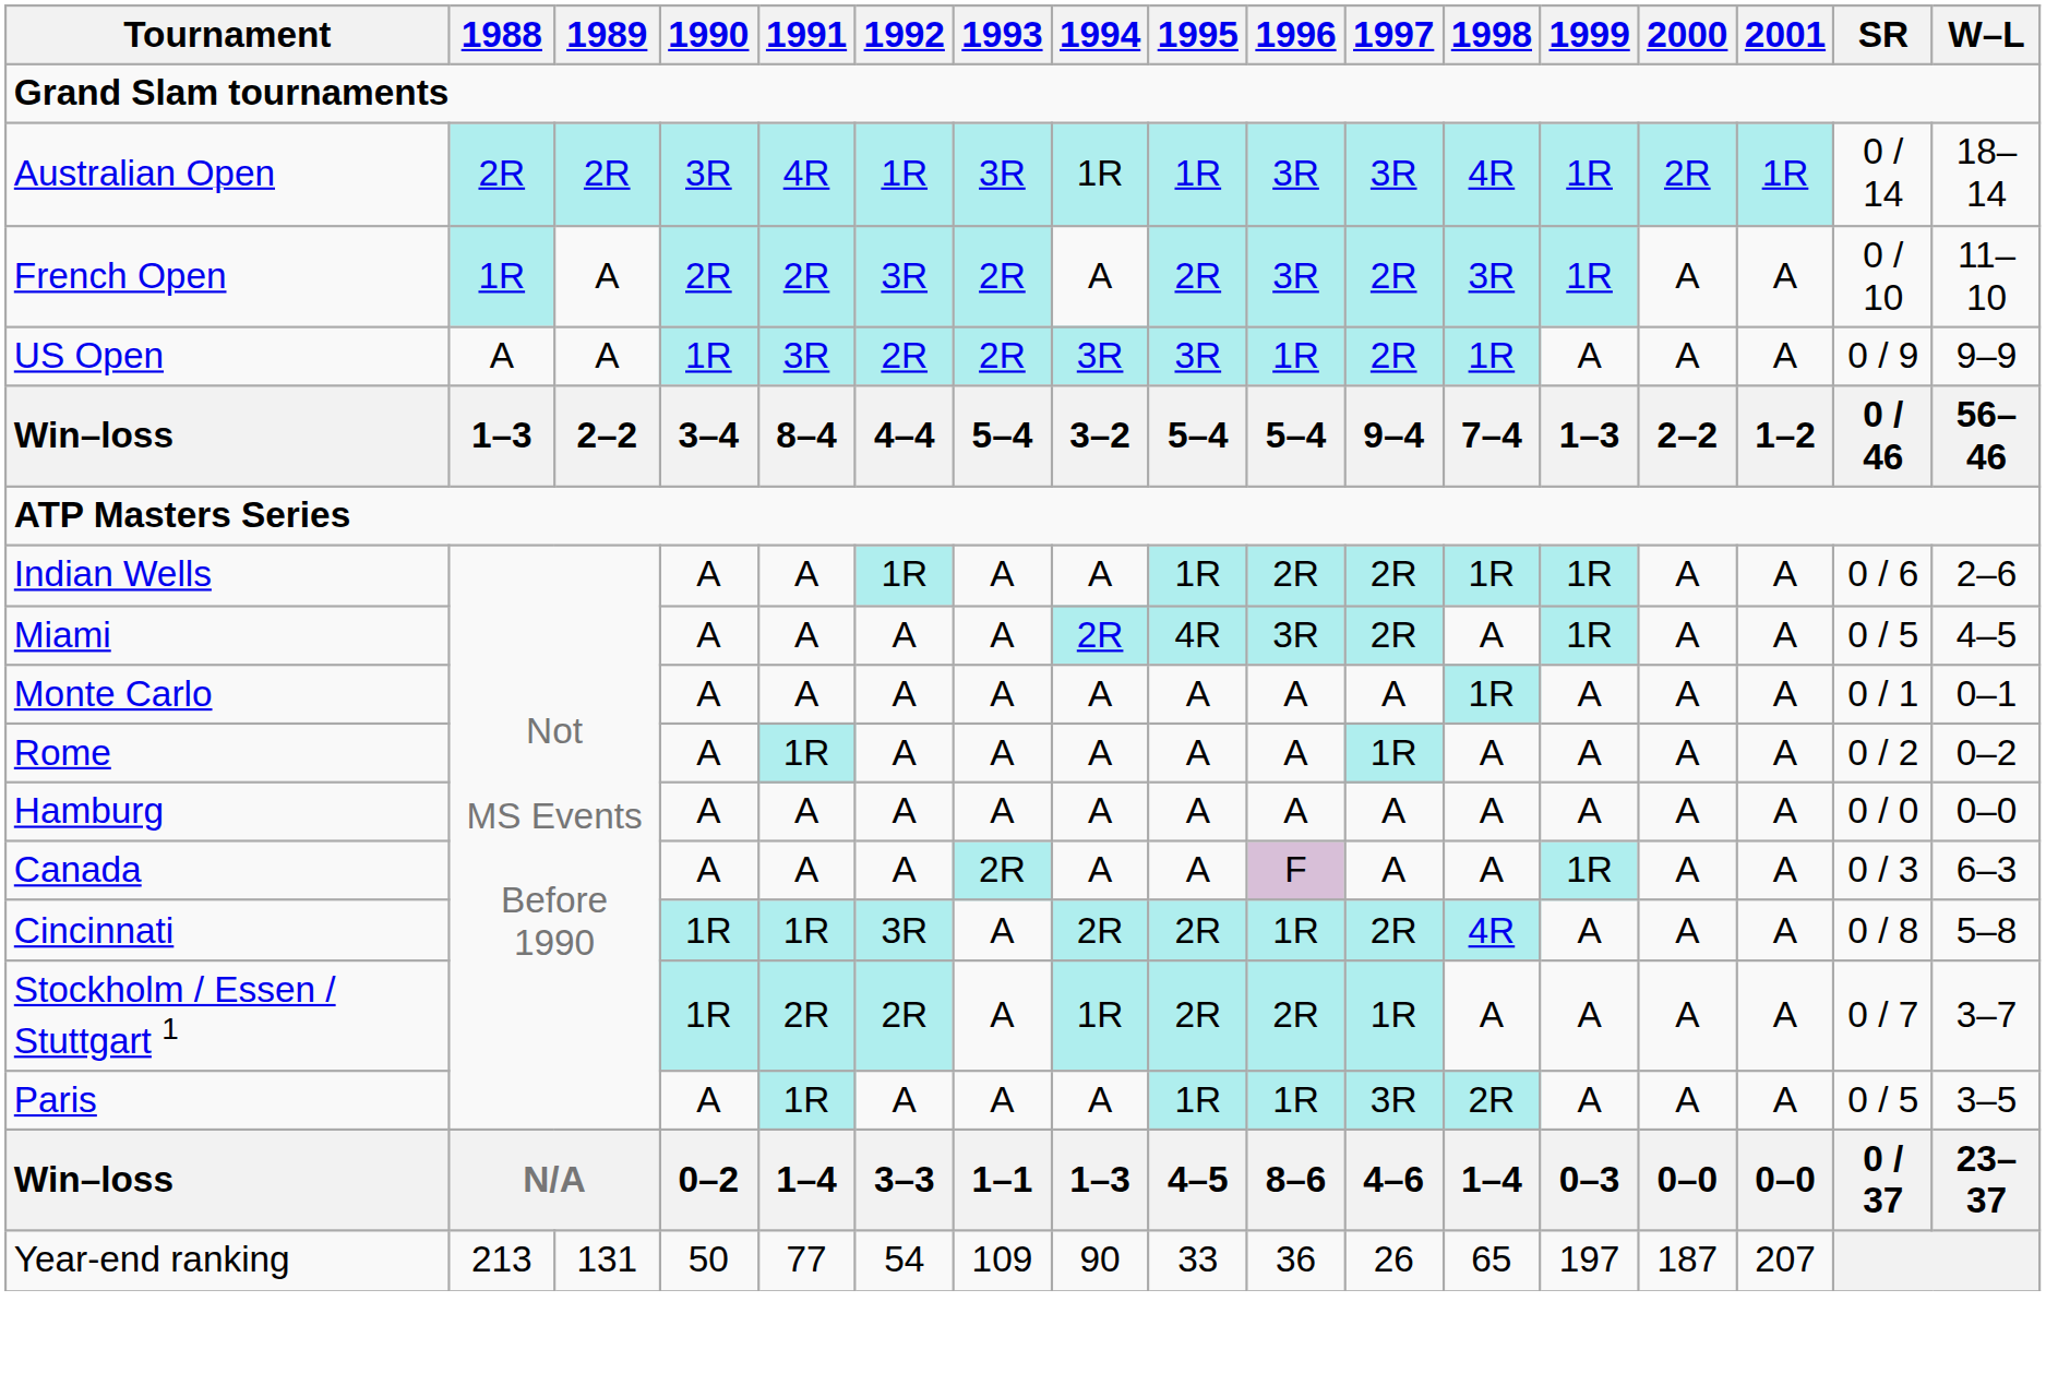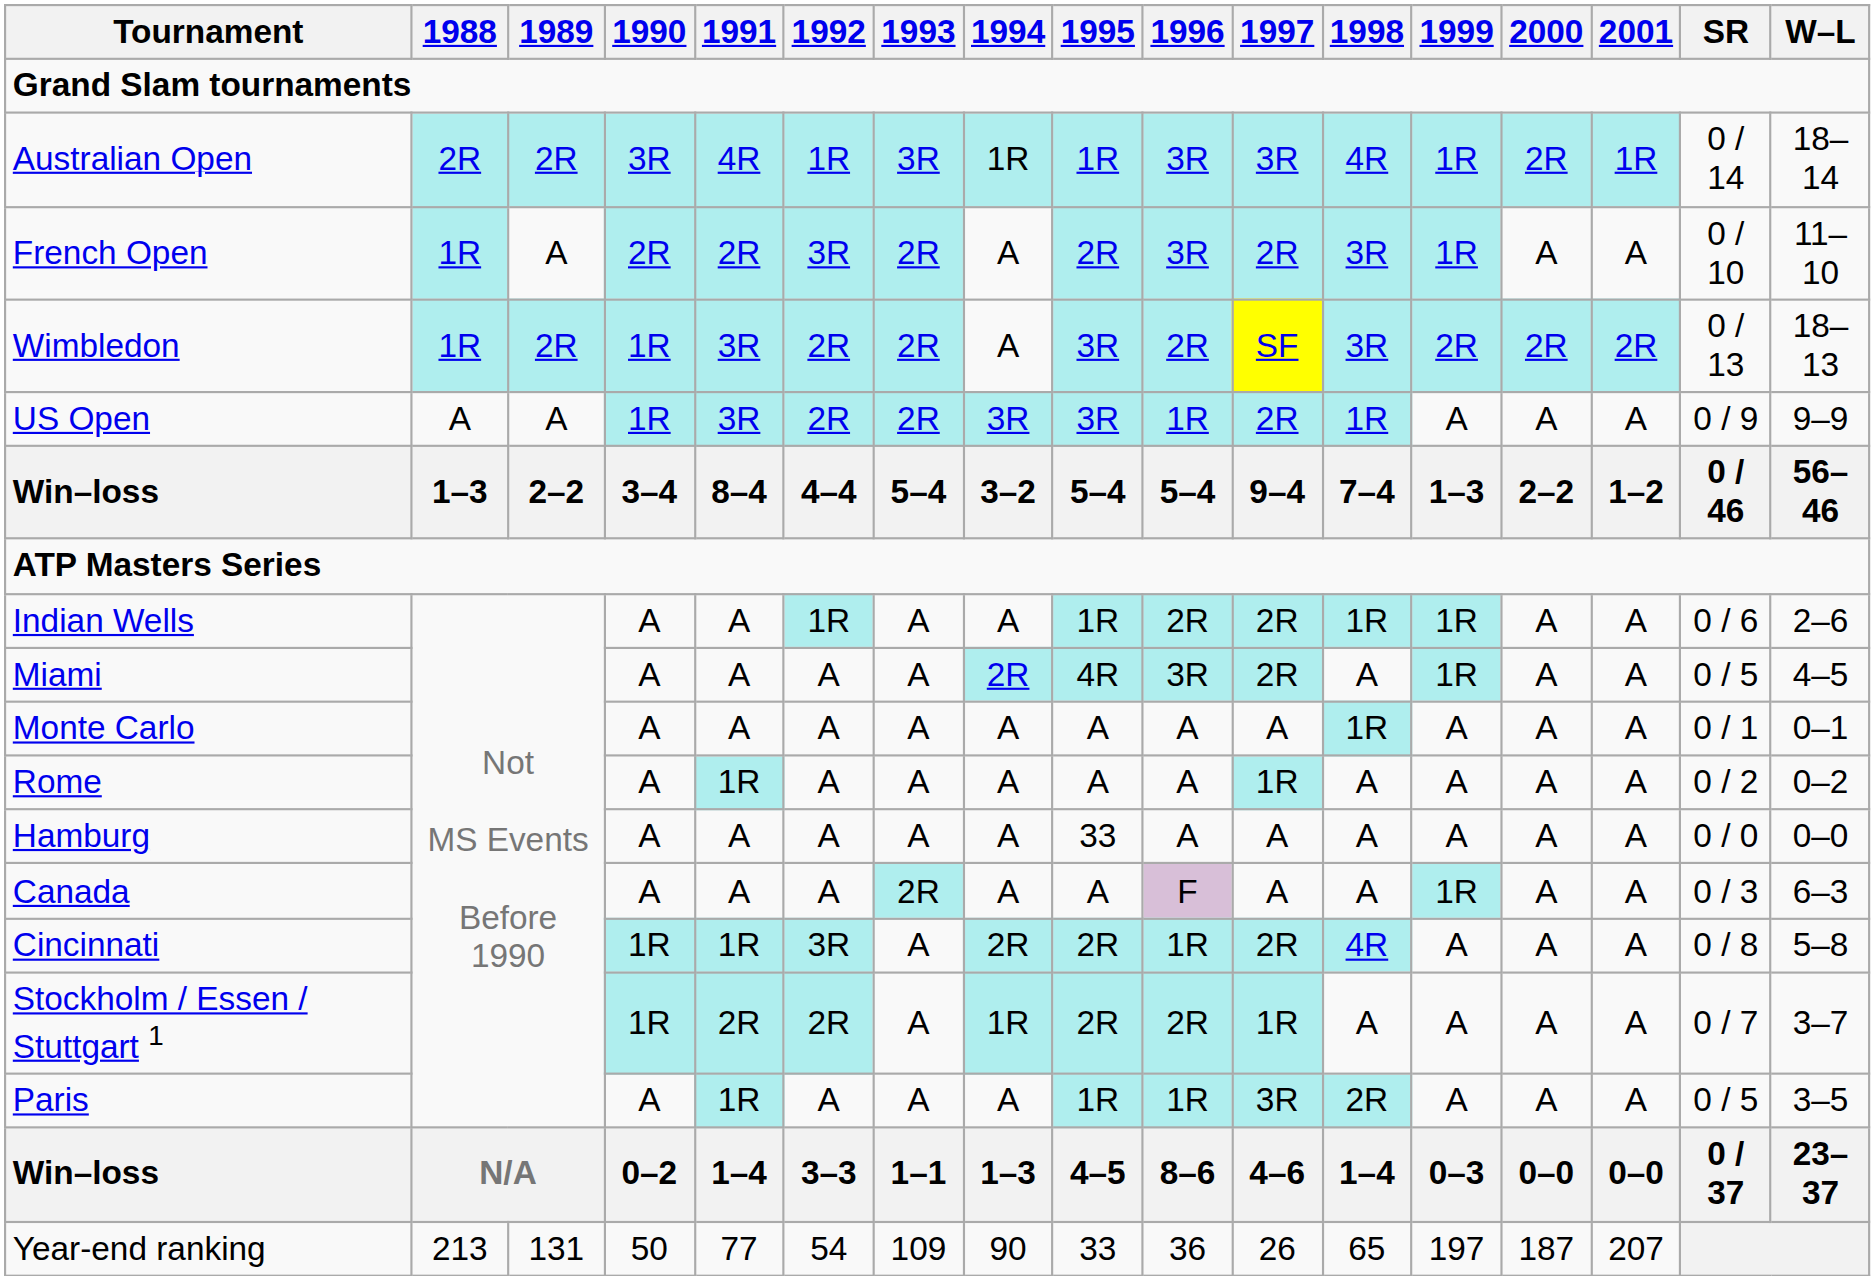+ row: Wimbledon | 1R | 2R | 1R | 3R | 2R | 2R | A | 3R | 2R | SF | 3R | 2R | 2R | 2R | 0 / 13 | 18–13
Hamburg | 1995: A -> 33
